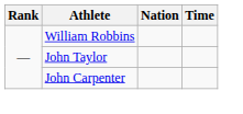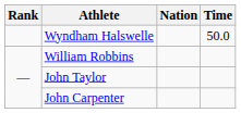+ row: Wyndham Halswelle | 50.0
